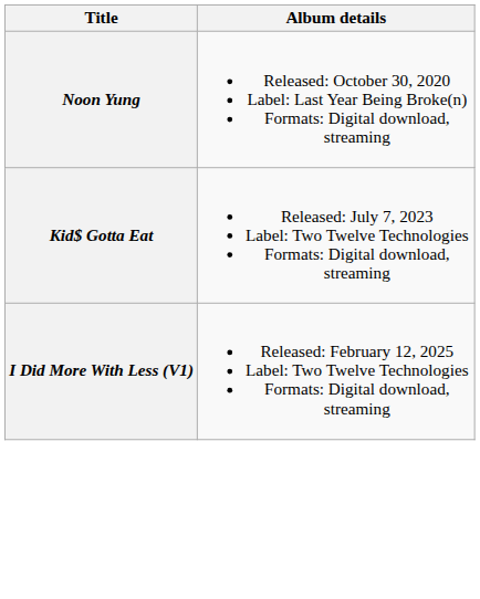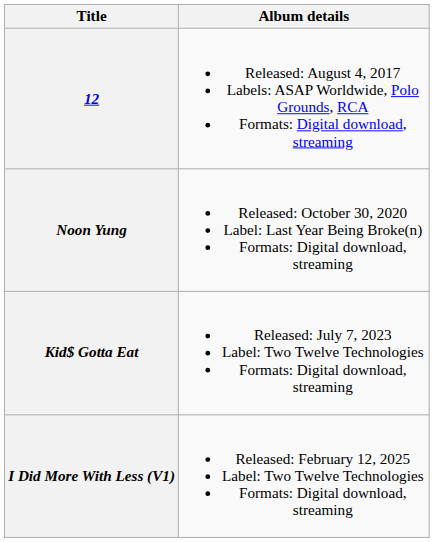+ row: 12 | Released: August 4, 2017 Labels: ASAP Worldwide, Polo Grounds, RCA Formats: Digital download, streaming
